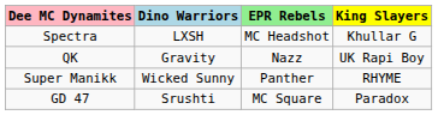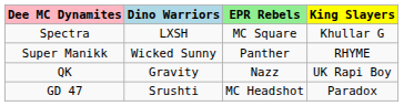Spectra | EPR Rebels: MC Headshot -> MC Square
rows swapped: QK <-> Super Manikk
GD 47 | EPR Rebels: MC Square -> MC Headshot
